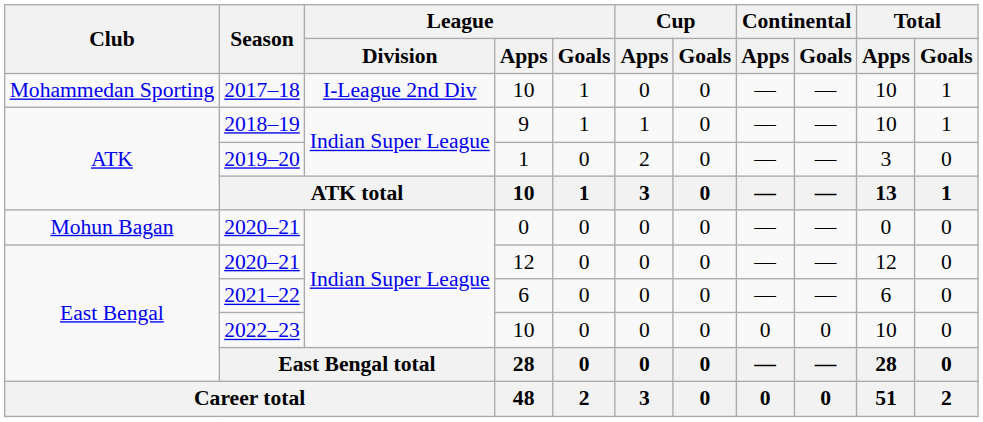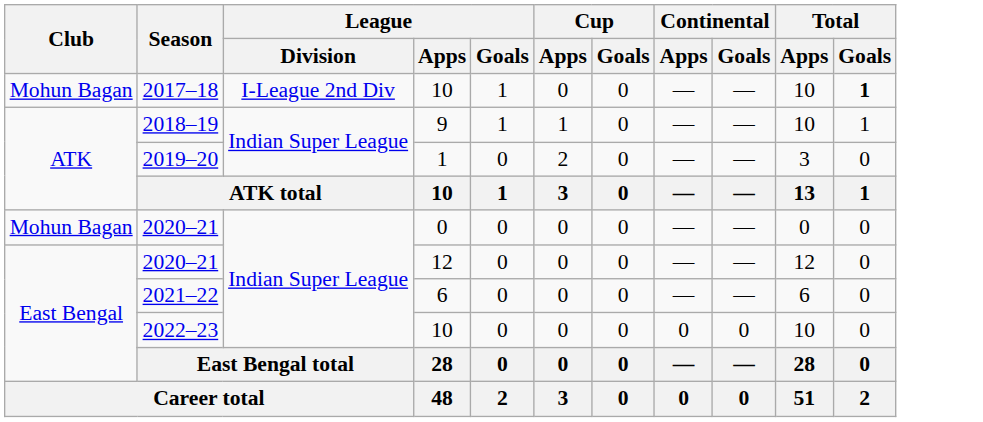2017–18 | Club: Mohammedan Sporting -> Mohun Bagan
2017–18 | Total / Goals: normal -> bold
